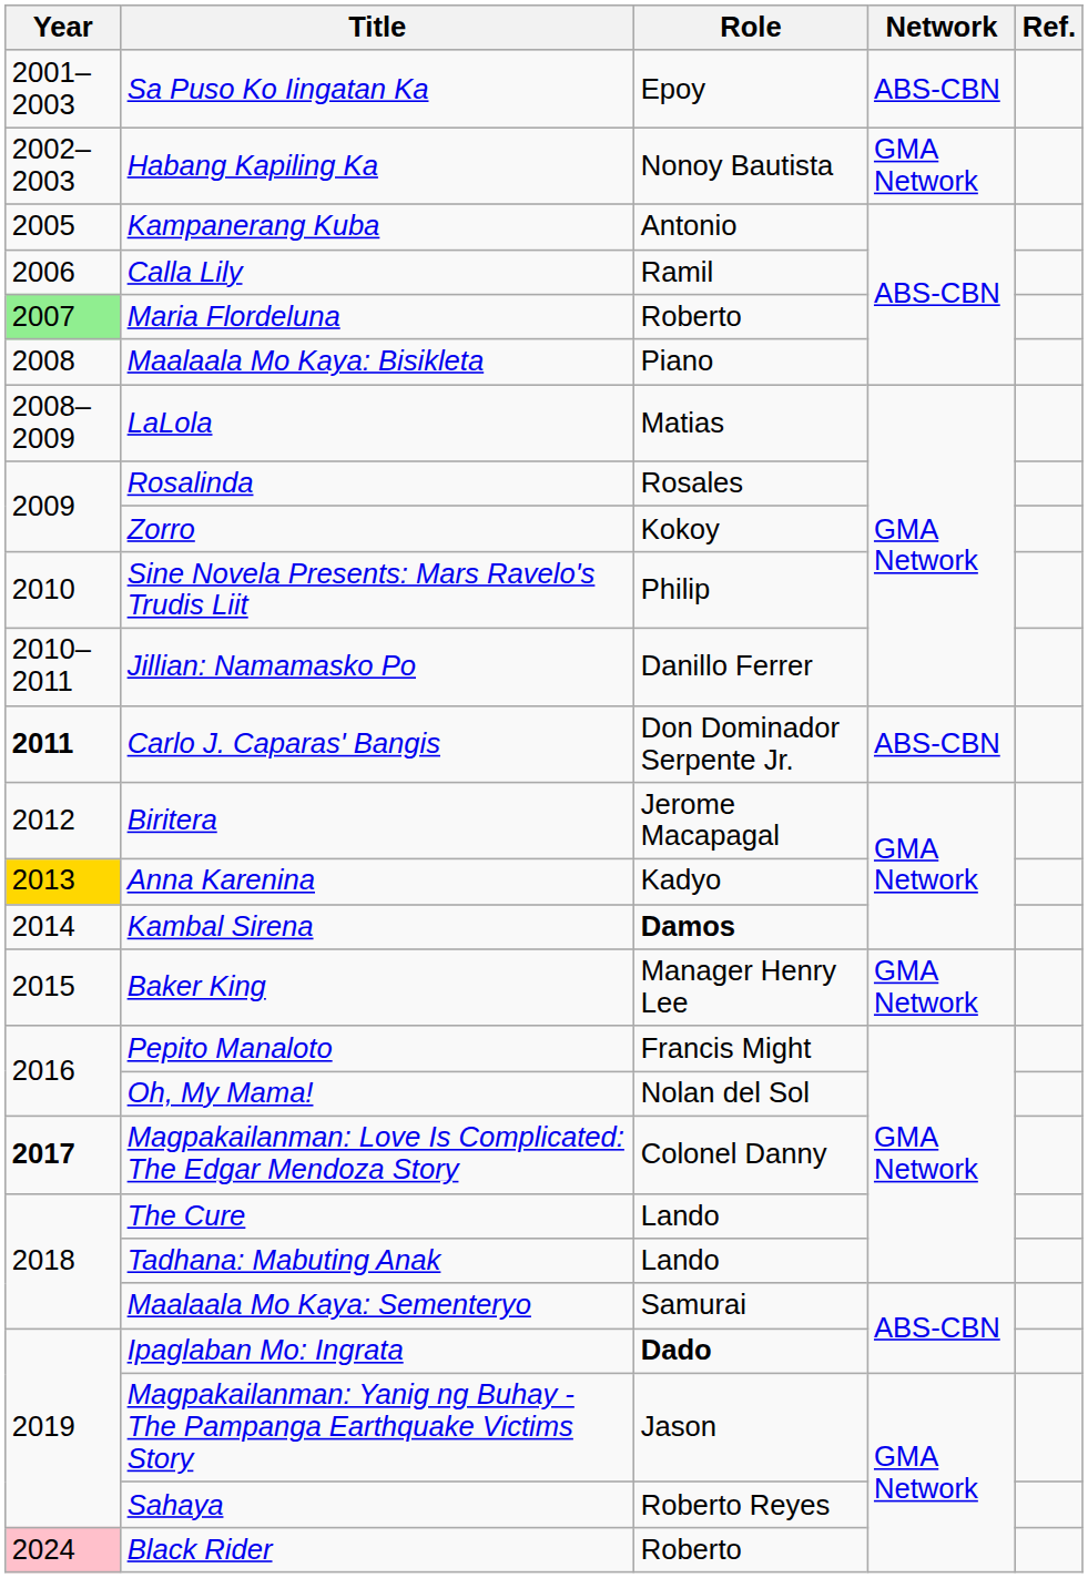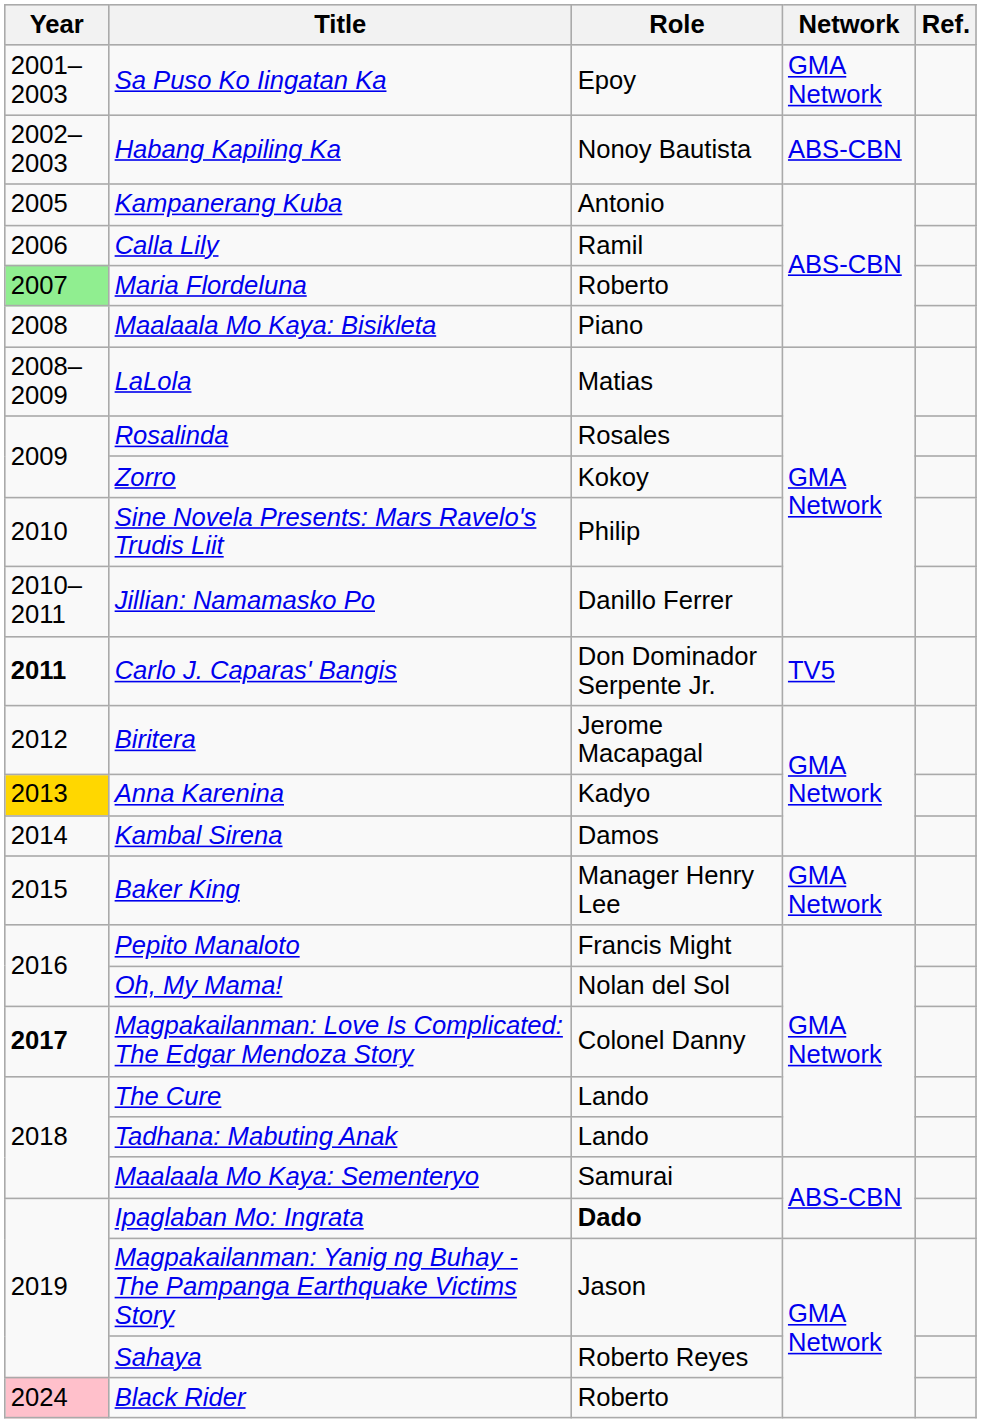Sa Puso Ko Iingatan Ka | Network: ABS-CBN -> GMA Network
Habang Kapiling Ka | Network: GMA Network -> ABS-CBN
Carlo J. Caparas' Bangis | Network: ABS-CBN -> TV5
Kambal Sirena | Role: bold -> normal
